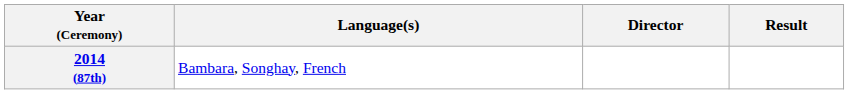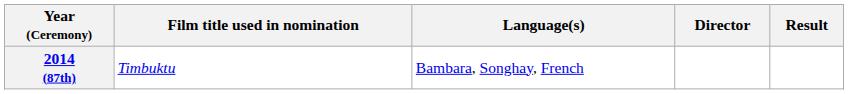+ column: Film title used in nomination | Timbuktu
